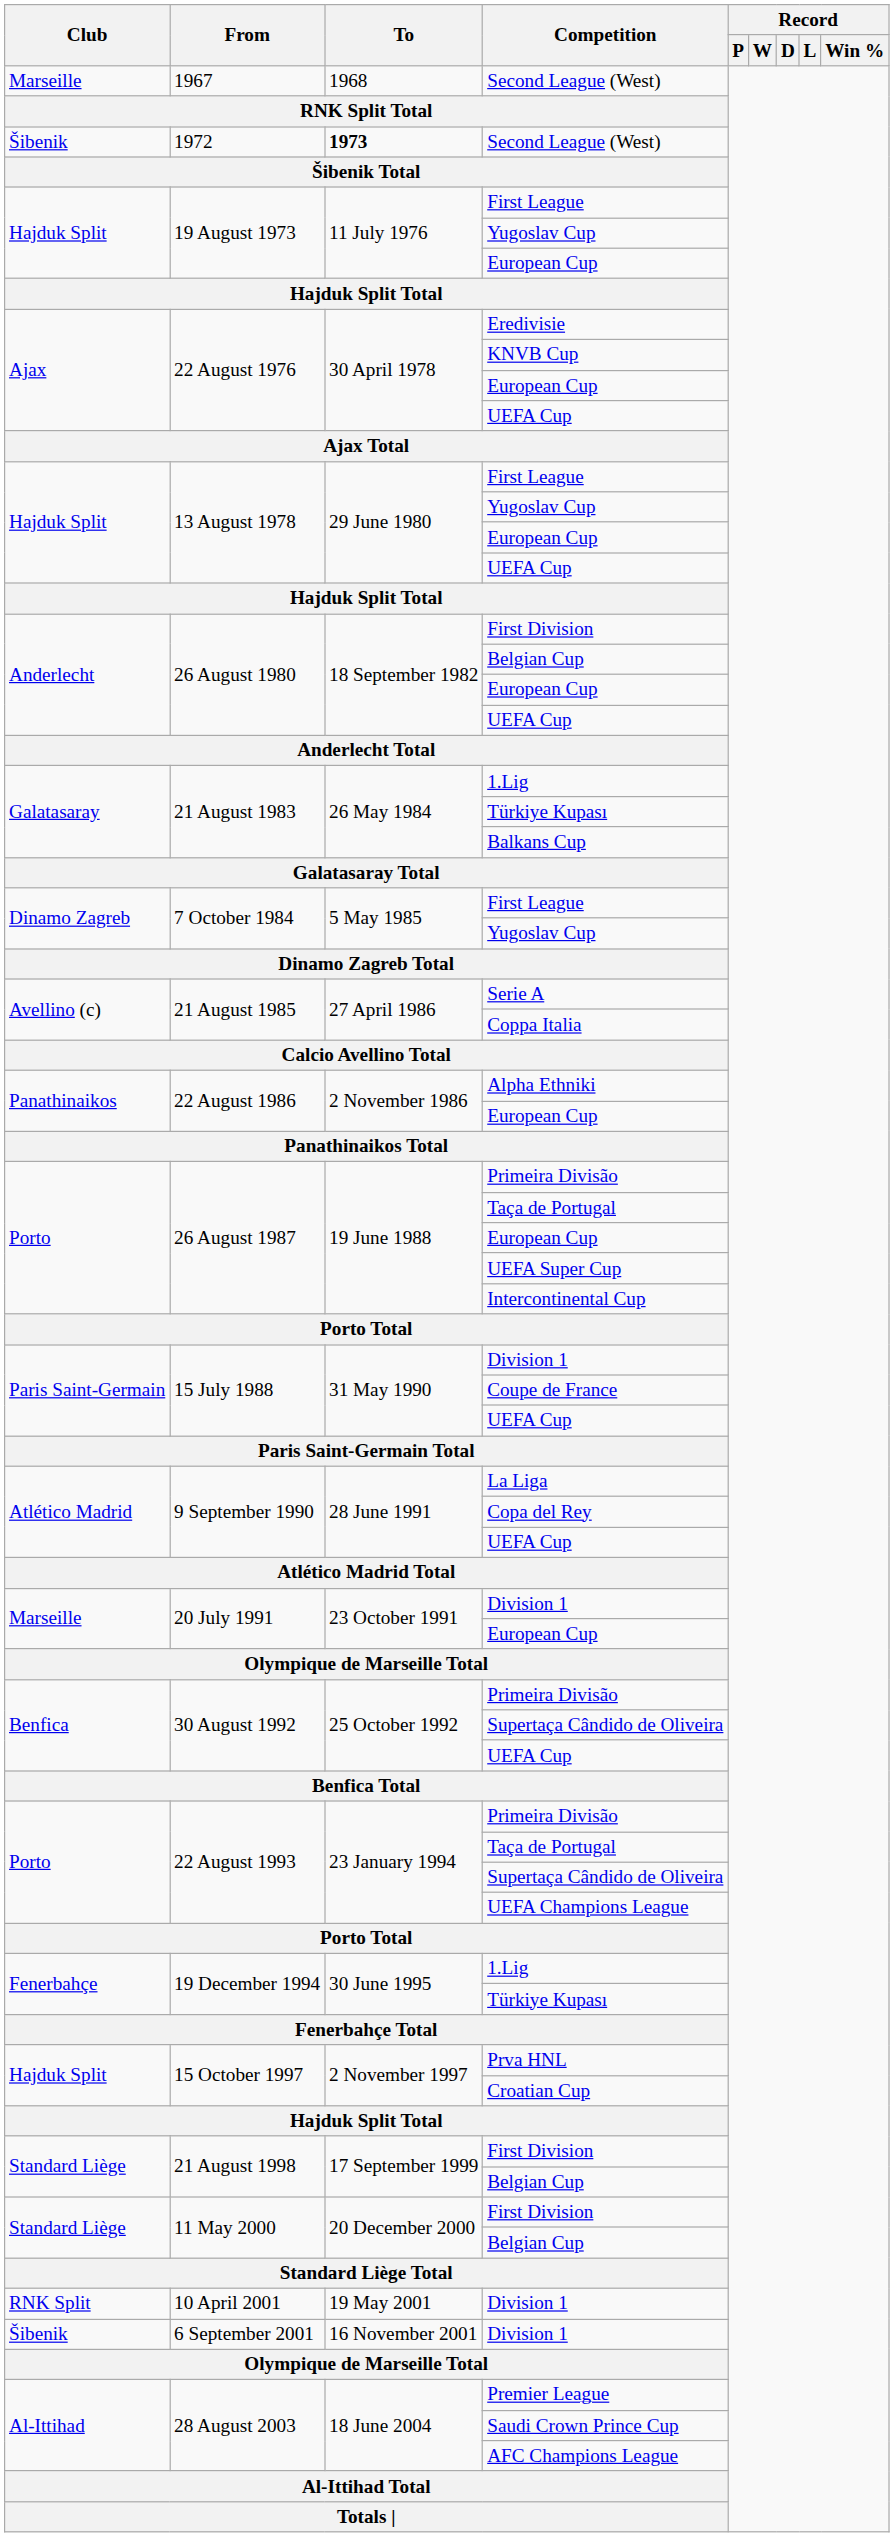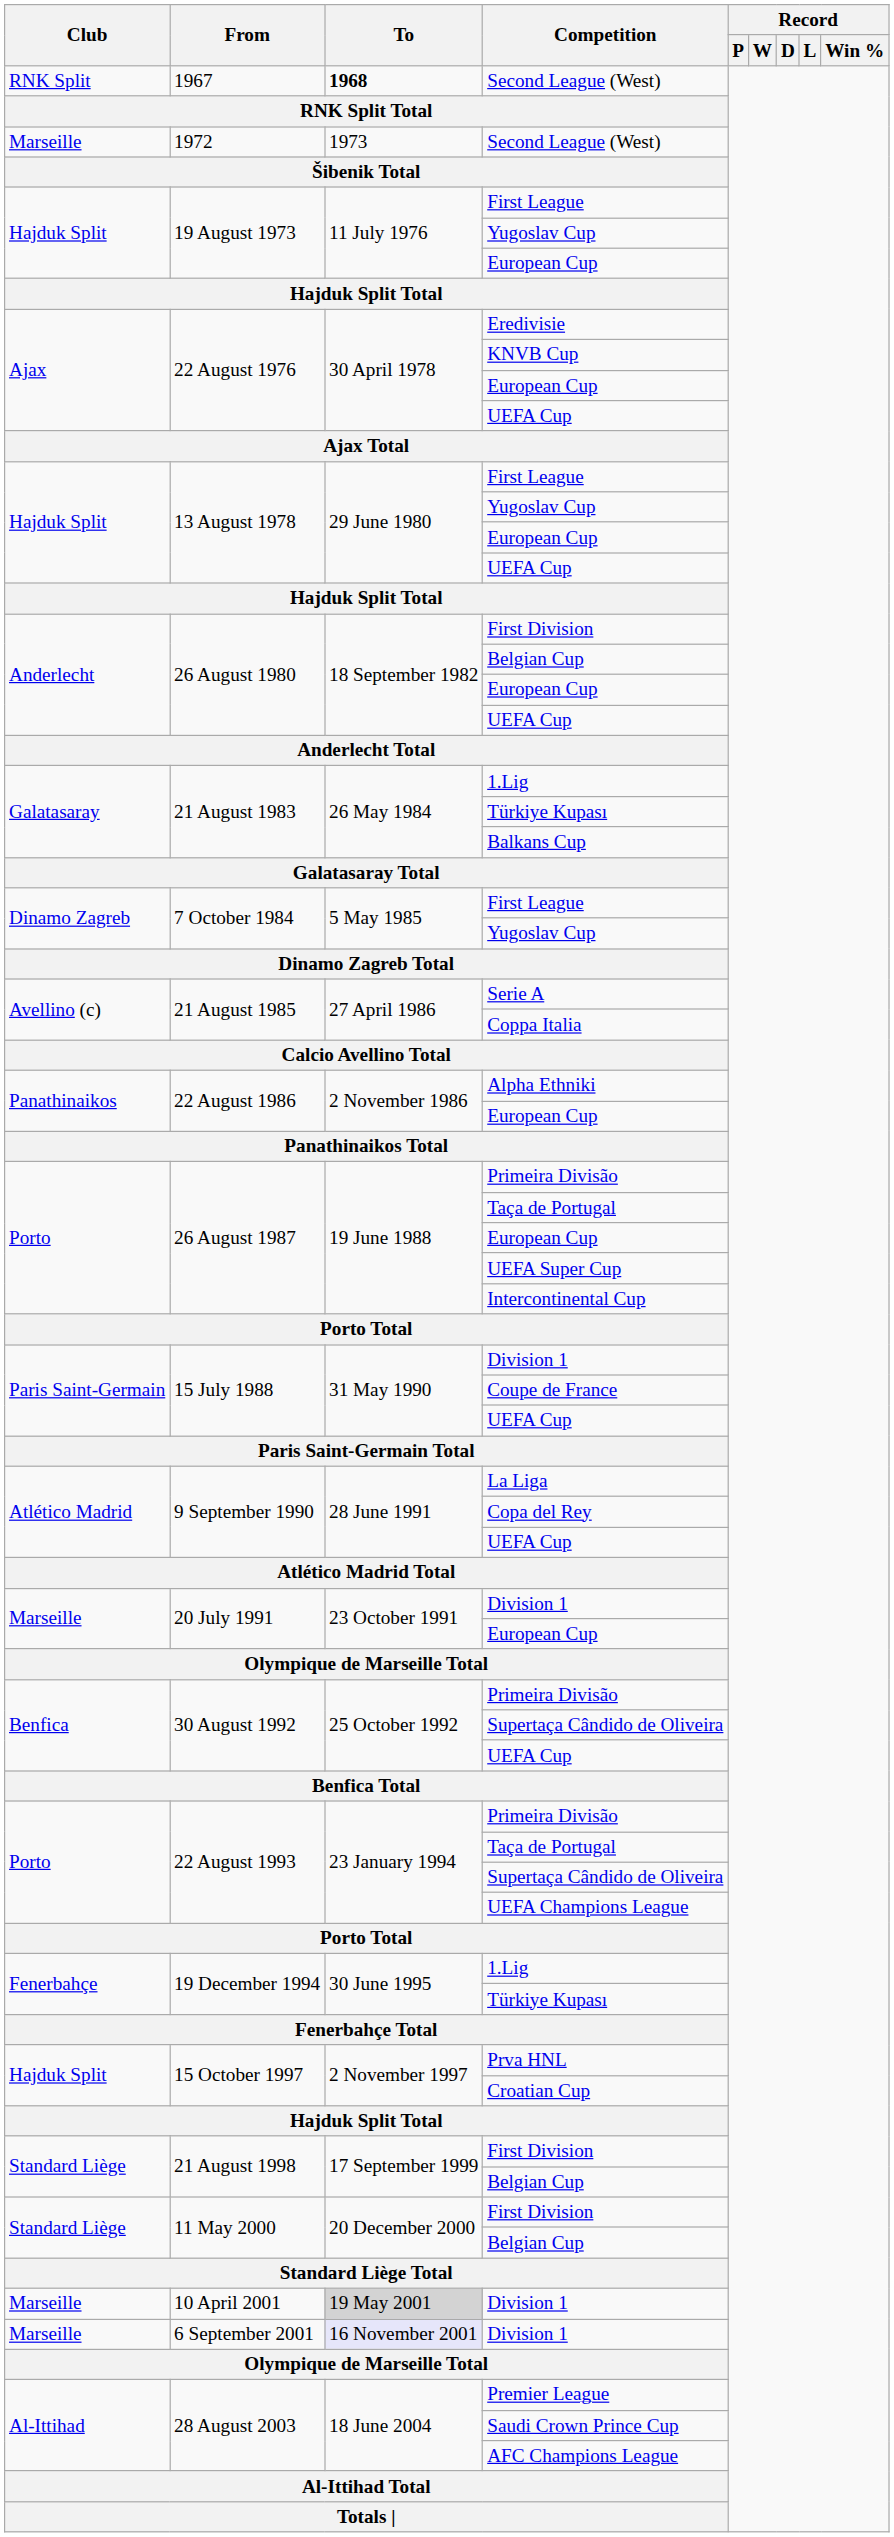1967 / Second League (West) | Club: Marseille -> RNK Split
1967 / Second League (West) | To: normal -> bold
1972 / Second League (West) | Club: Šibenik -> Marseille
1972 / Second League (West) | To: bold -> normal
10 April 2001 / Division 1 | Club: RNK Split -> Marseille
10 April 2001 / Division 1 | To: no background -> lightgrey background
6 September 2001 / Division 1 | Club: Šibenik -> Marseille
6 September 2001 / Division 1 | To: no background -> lavender background
